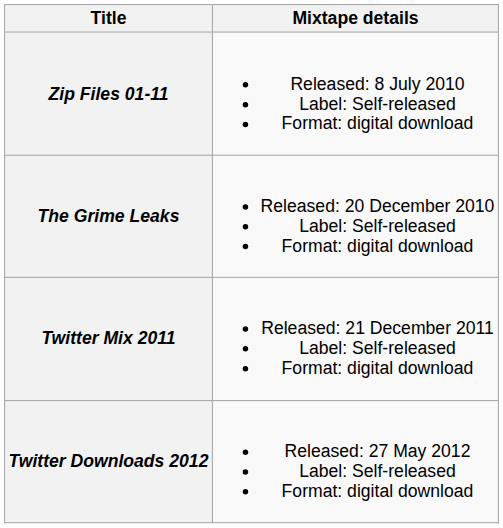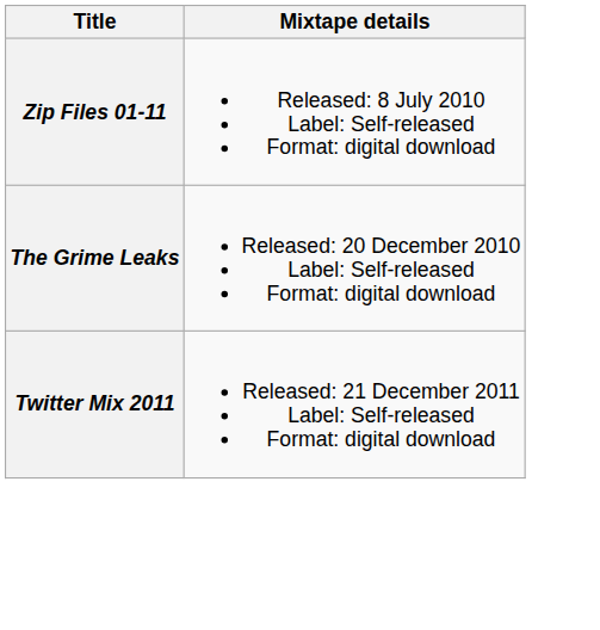- row: Twitter Downloads 2012 | Released: 27 May 2012 Label: Self-released Format: digital download
